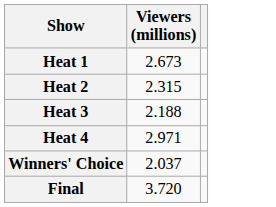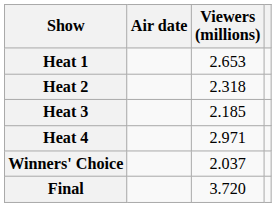+ column: Air date
Heat 1 | Viewers (millions): 2.673 -> 2.653
Heat 2 | Viewers (millions): 2.315 -> 2.318
Heat 3 | Viewers (millions): 2.188 -> 2.185
